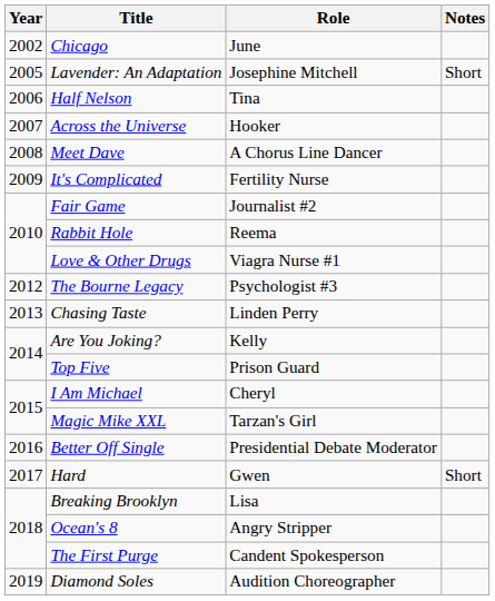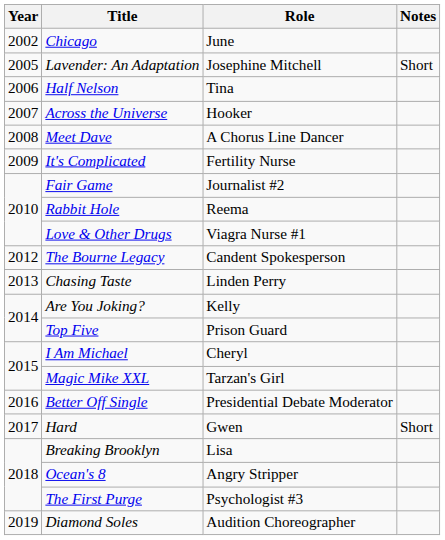The Bourne Legacy | Role: Psychologist #3 -> Candent Spokesperson
The First Purge | Role: Candent Spokesperson -> Psychologist #3
